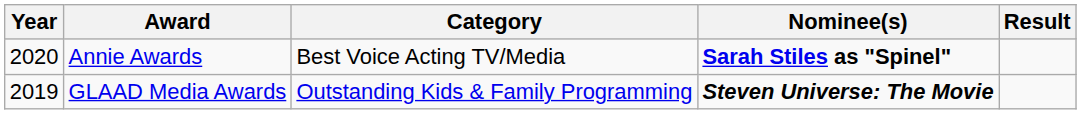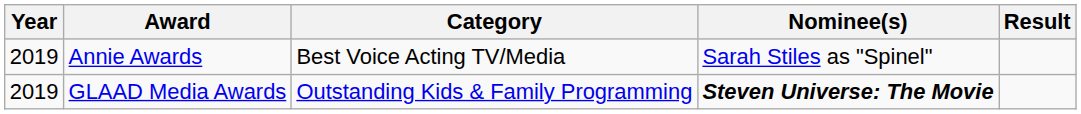Annie Awards | Year: 2020 -> 2019
Annie Awards | Nominee(s): bold -> normal
